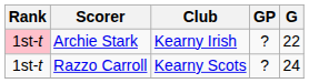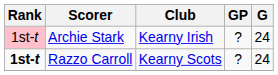Archie Stark | G: 22 -> 24
Razzo Carroll | Rank: normal -> bold
